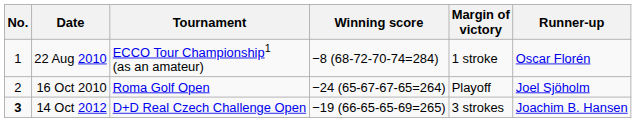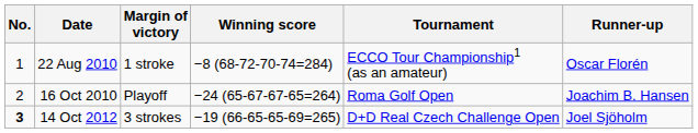columns swapped: Tournament <-> Margin of victory
16 Oct 2010 | Runner-up: Joel Sjöholm -> Joachim B. Hansen
14 Oct 2012 | Runner-up: Joachim B. Hansen -> Joel Sjöholm
